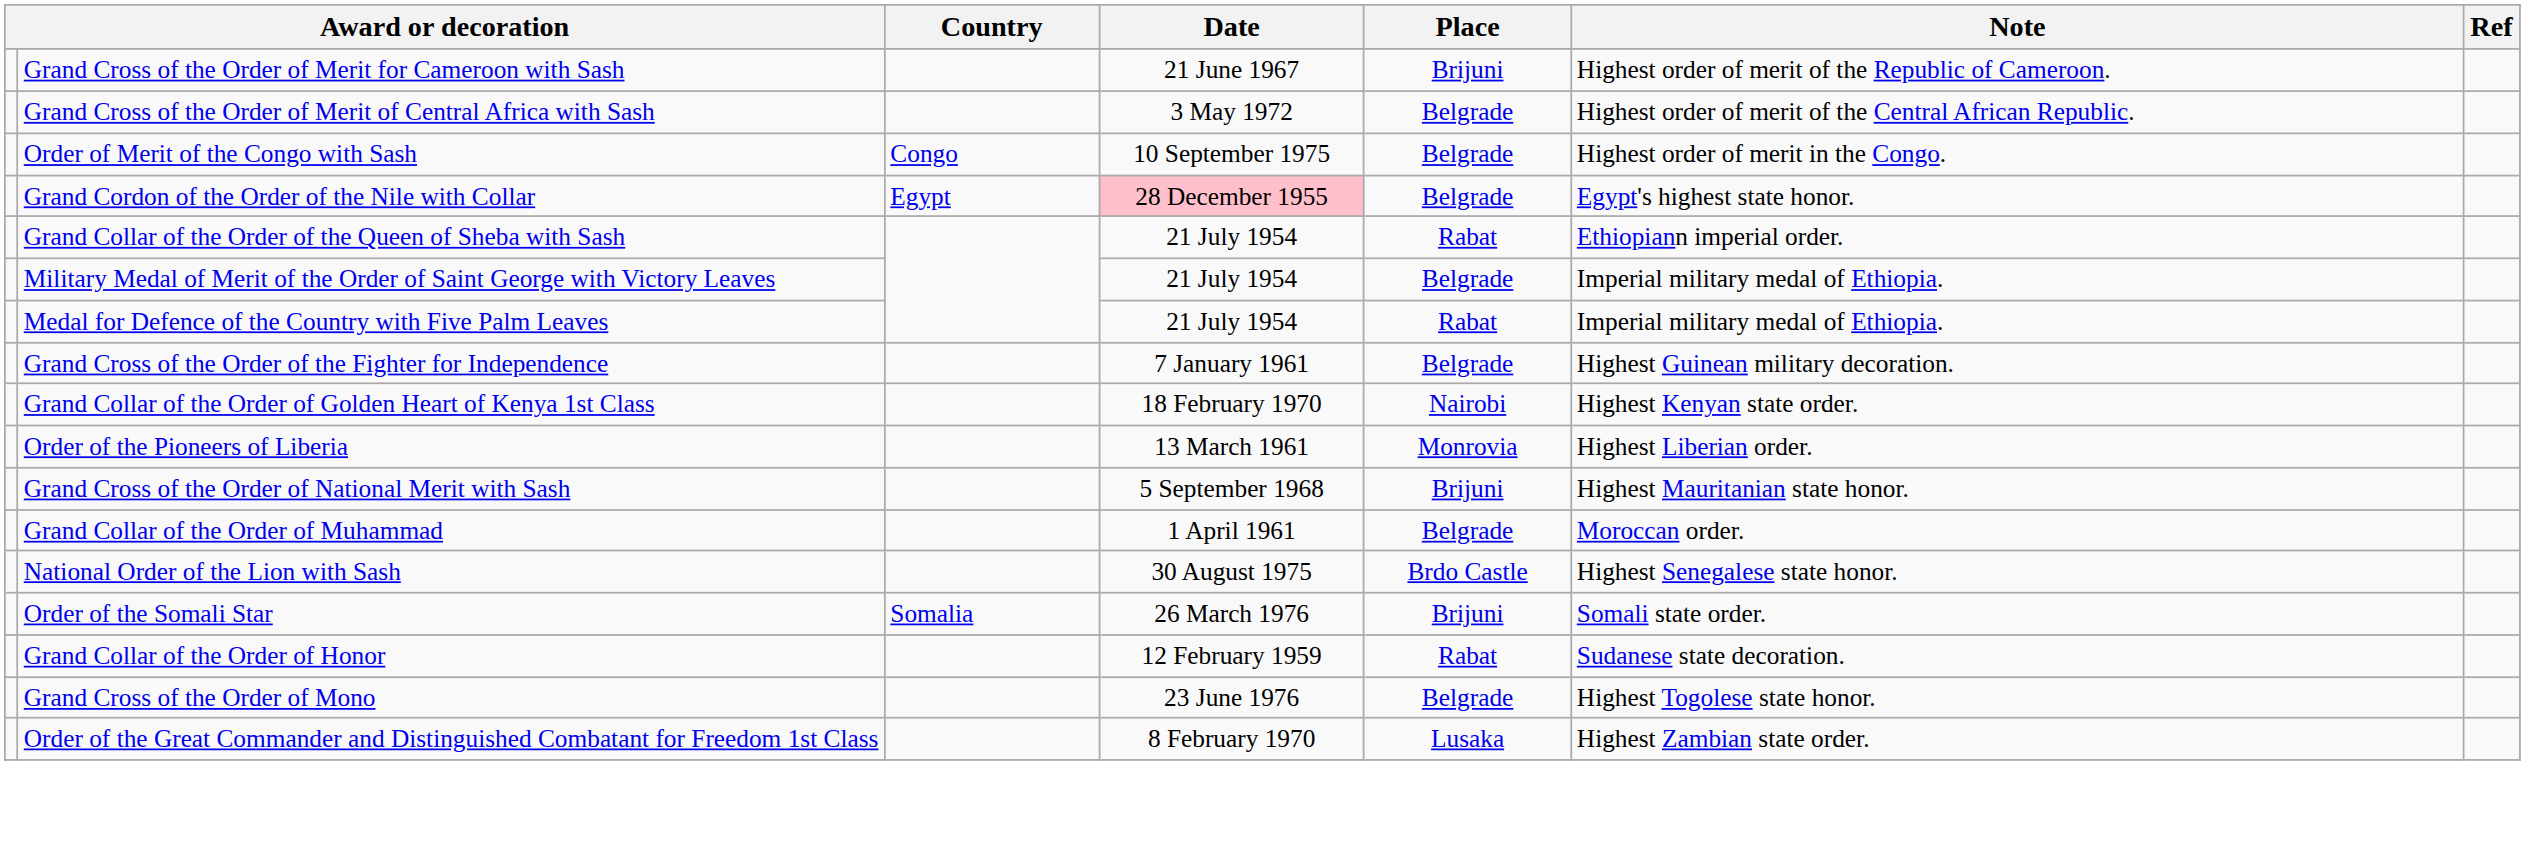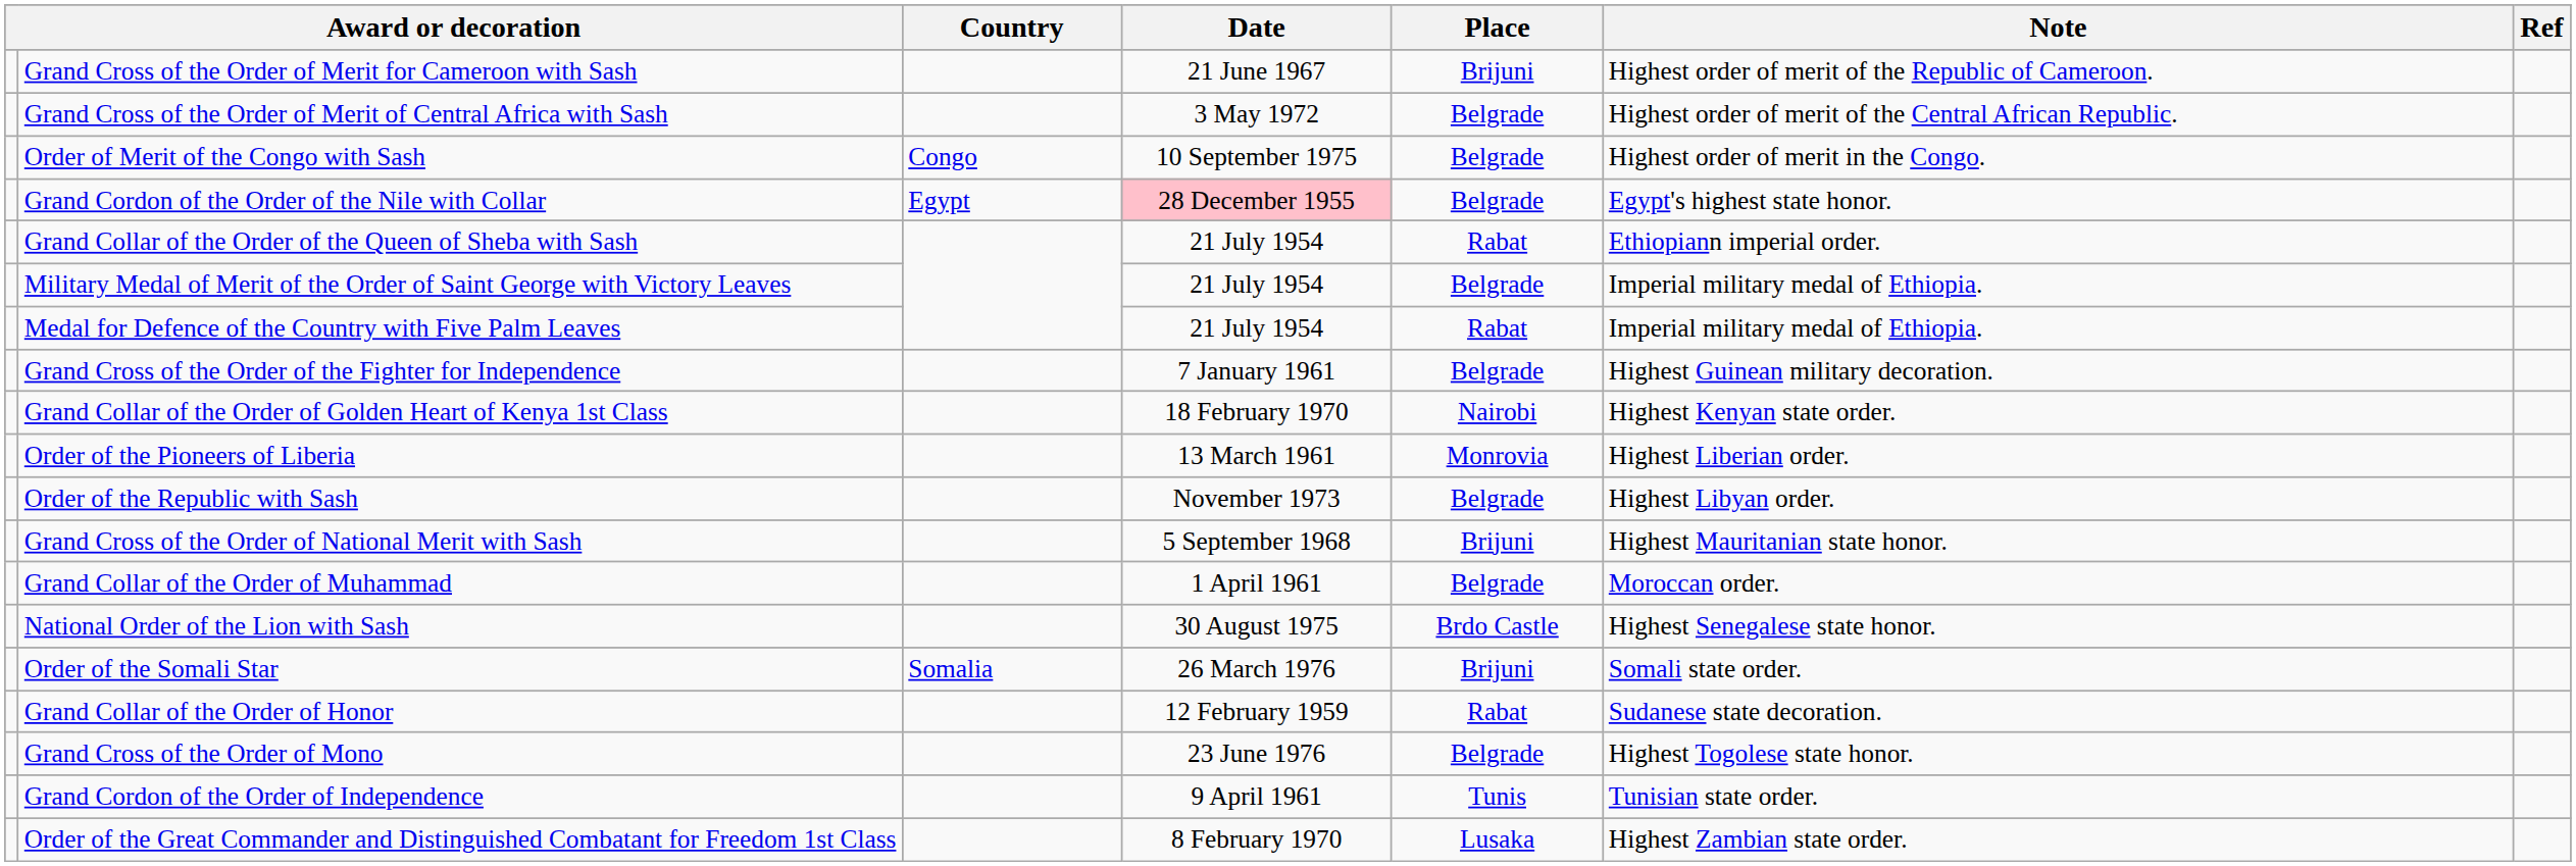+ row: Order of the Republic with Sash | November 1973 | Belgrade | Highest Libyan order.
+ row: Grand Cordon of the Order of Independence | 9 April 1961 | Tunis | Tunisian state order.
